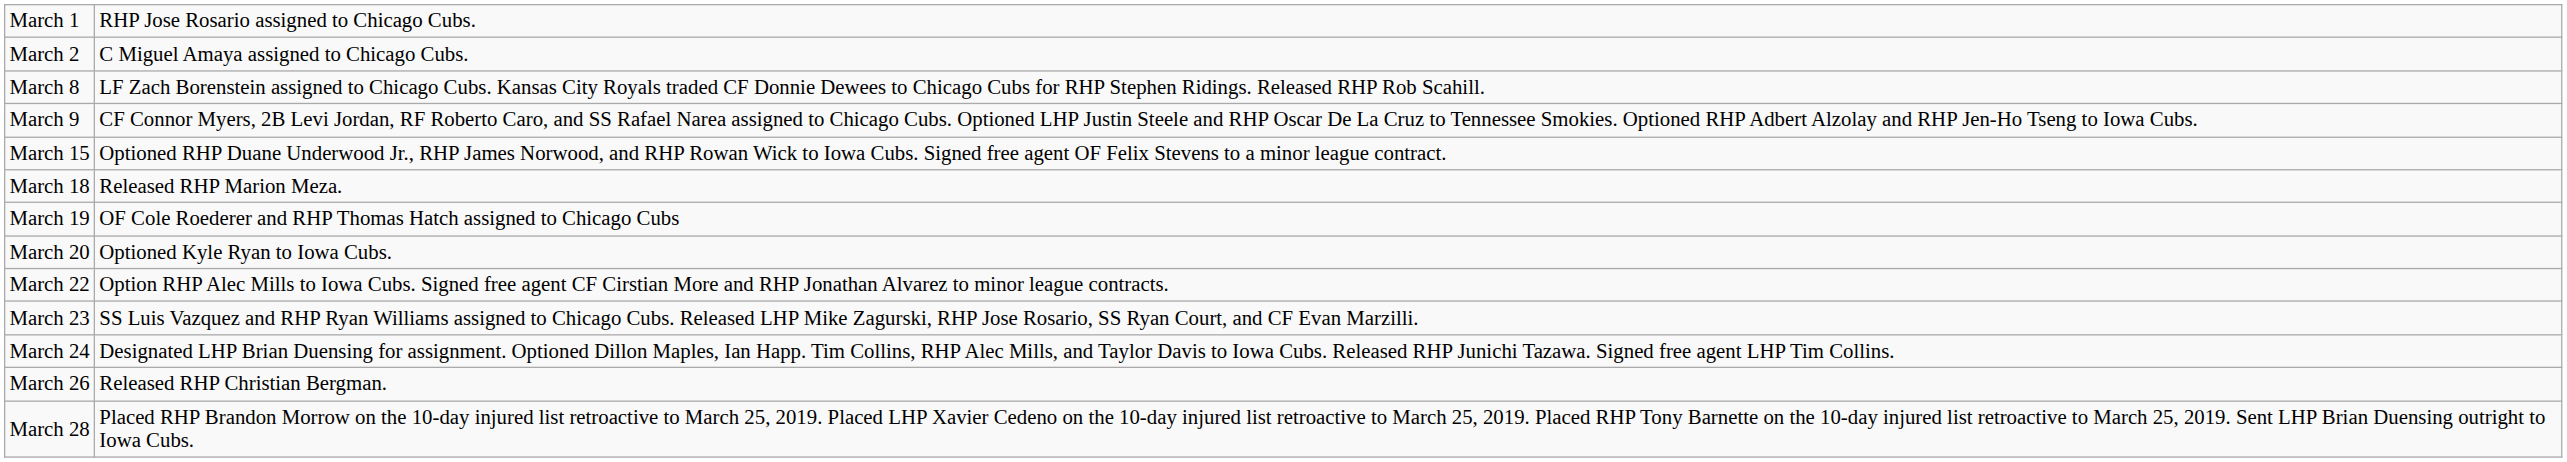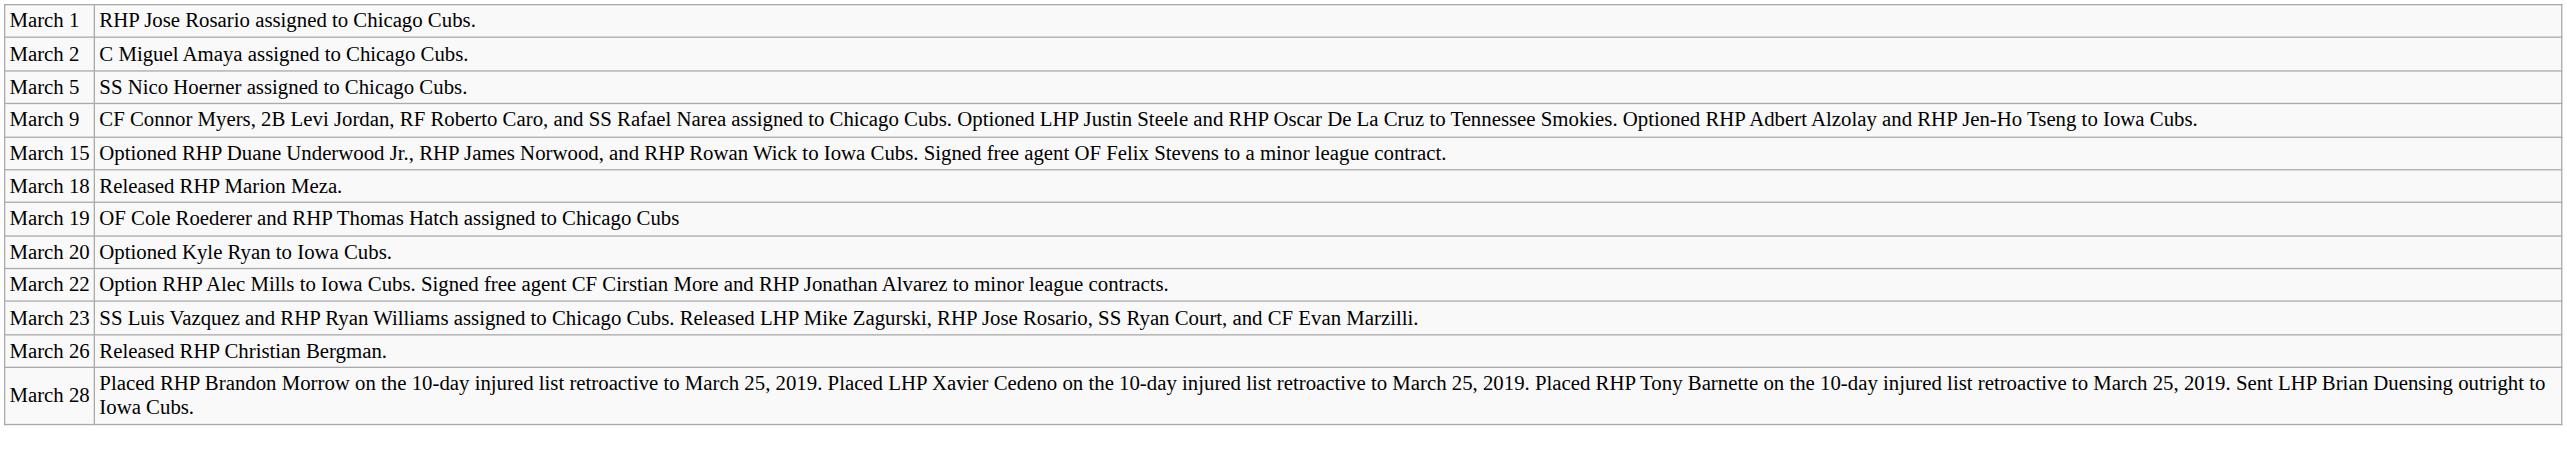+ row: March 5 | SS Nico Hoerner assigned to Chicago Cubs.
- row: March 8 | LF Zach Borenstein assigned to Chicago Cubs. Kansas City Royals traded CF Donnie Dewees to Chicago Cubs for RHP Stephen Ridings. Released RHP Rob Scahill.
- row: March 24 | Designated LHP Brian Duensing for assignment. Optioned Dillon Maples, Ian Happ. Tim Collins, RHP Alec Mills, and Taylor Davis to Iowa Cubs. Released RHP Junichi Tazawa. Signed free agent LHP Tim Collins.
